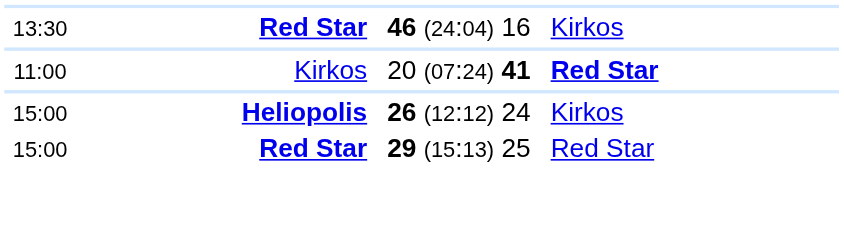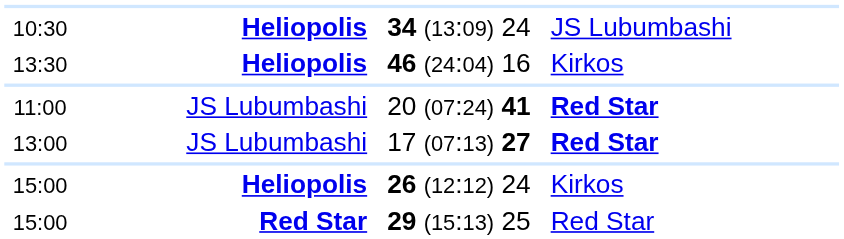+ row: 10:30 | Heliopolis | 34 (13:09) 24 | JS Lubumbashi
46 (24:04) 16 | column 2: Red Star -> Heliopolis
20 (07:24) 41 | column 2: Kirkos -> JS Lubumbashi
+ row: 13:00 | JS Lubumbashi | 17 (07:13) 27 | Red Star
